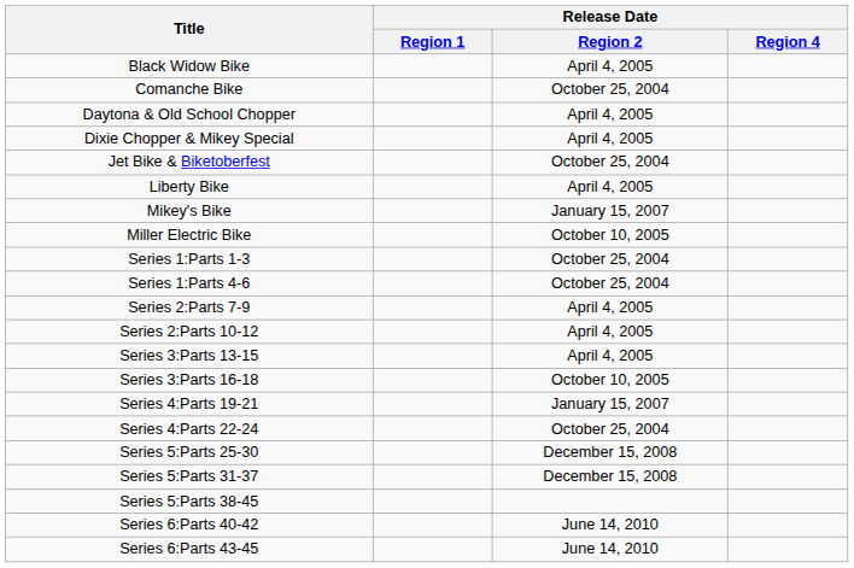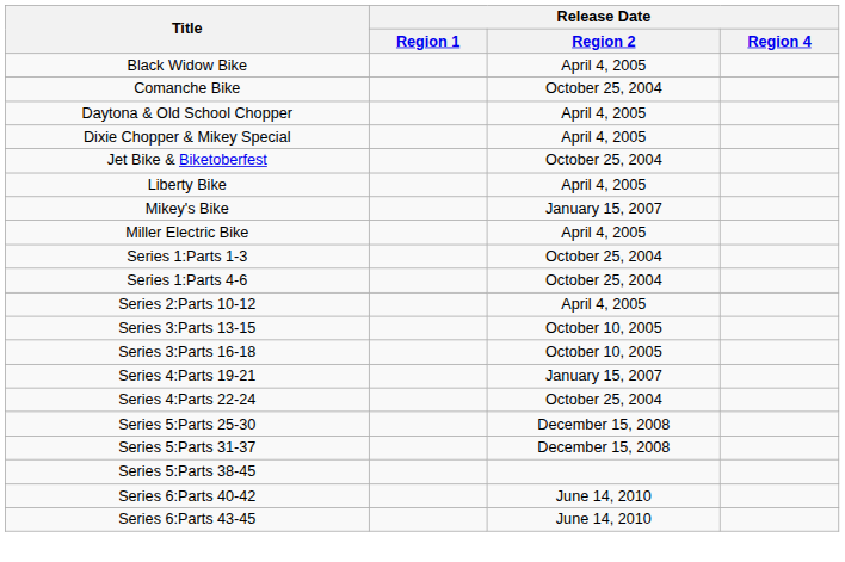Miller Electric Bike | Release Date / Region 2: October 10, 2005 -> April 4, 2005
- row: Series 2:Parts 7-9 | April 4, 2005
Series 3:Parts 13-15 | Release Date / Region 2: April 4, 2005 -> October 10, 2005
